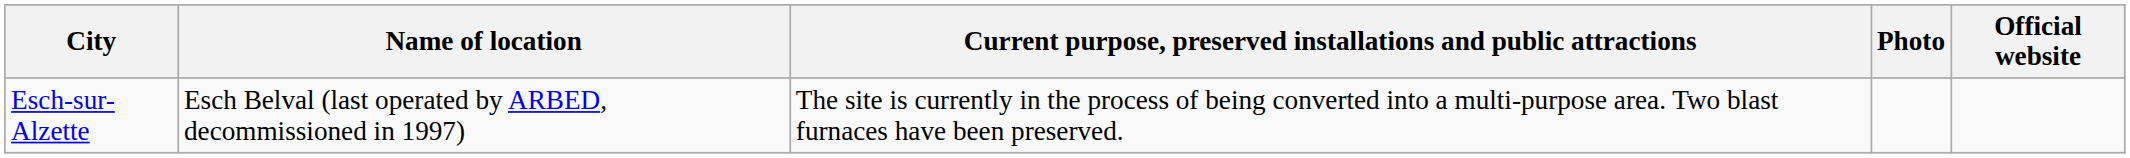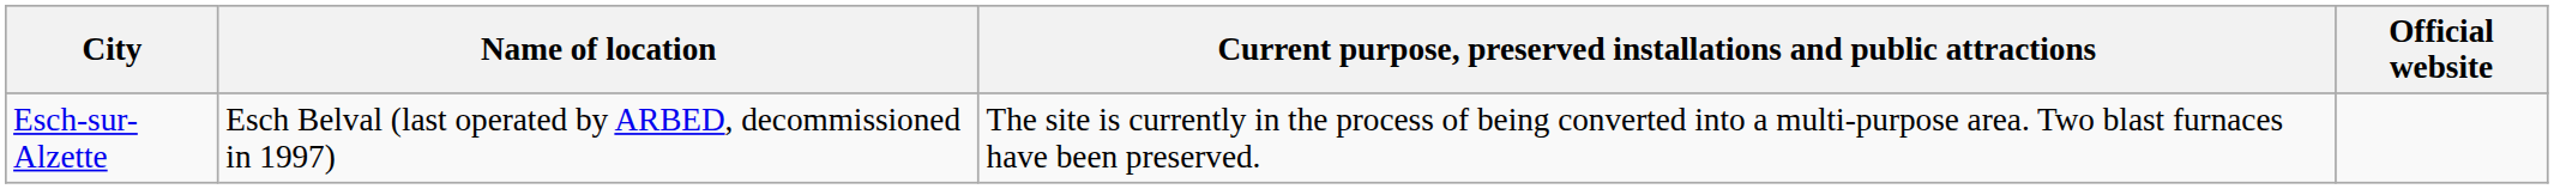- column: Photo
